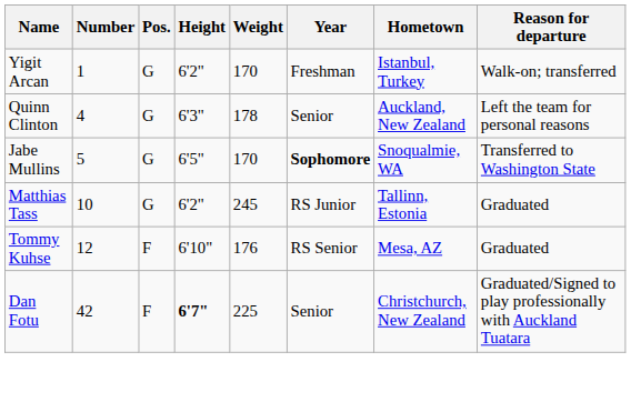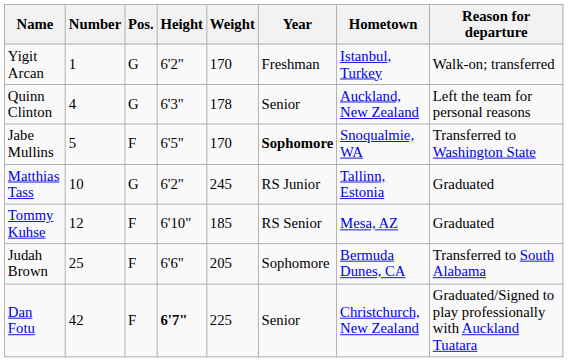Jabe Mullins | Pos.: G -> F
Tommy Kuhse | Weight: 176 -> 185
+ row: Judah Brown | 25 | F | 6'6" | 205 | Sophomore | Bermuda Dunes, CA | Transferred to South Alabama
